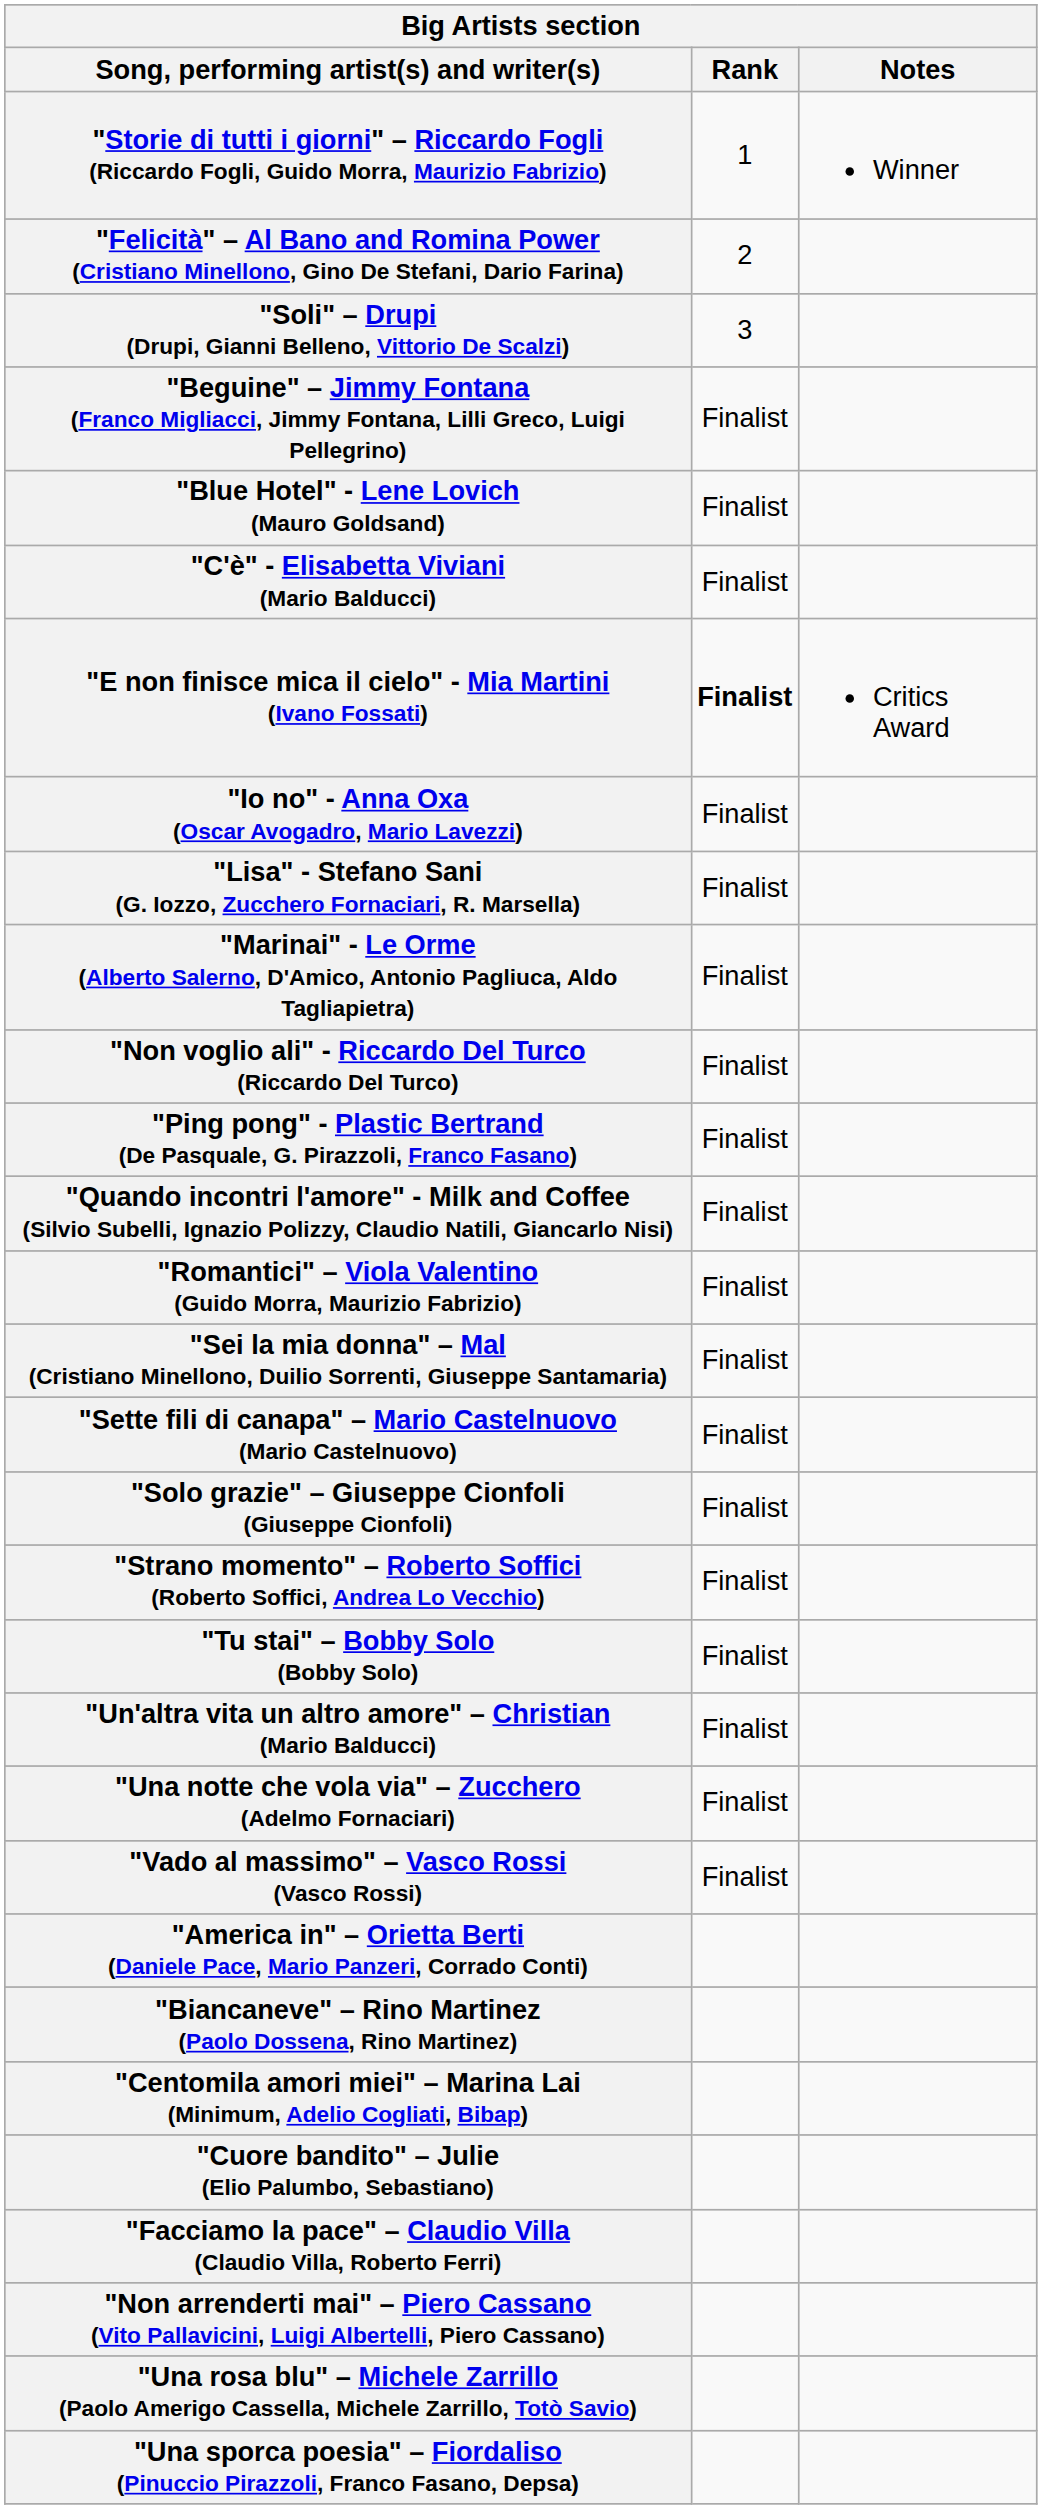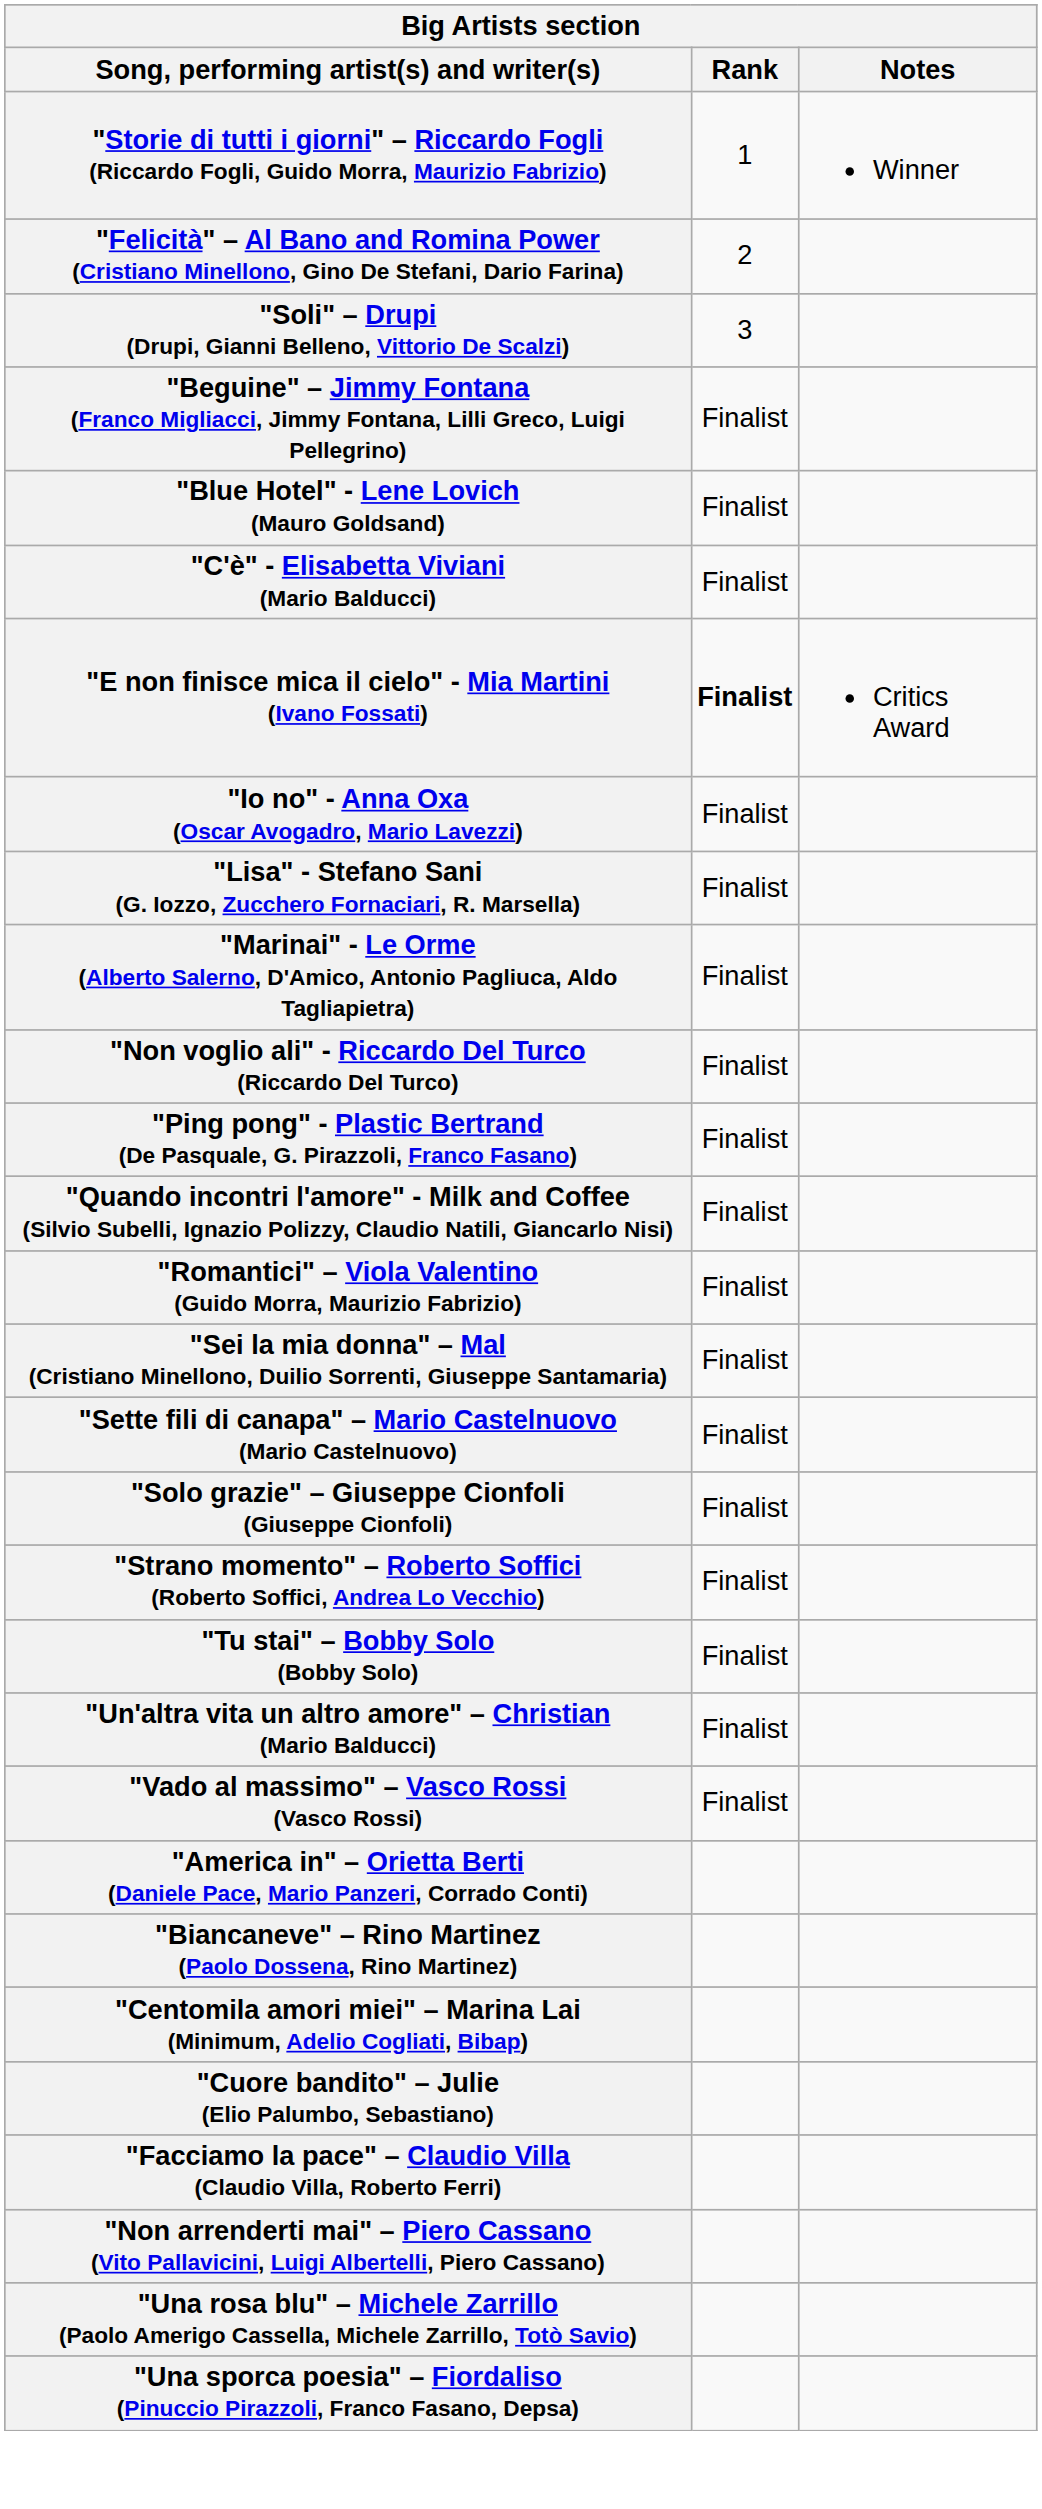- row: "Una notte che vola via" – Zucchero (Adelmo Fornaciari) | Finalist
